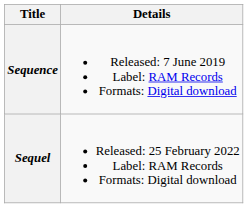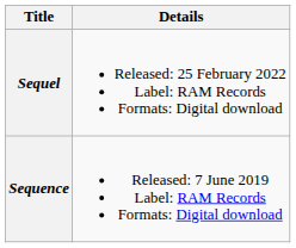rows swapped: Sequence <-> Sequel
